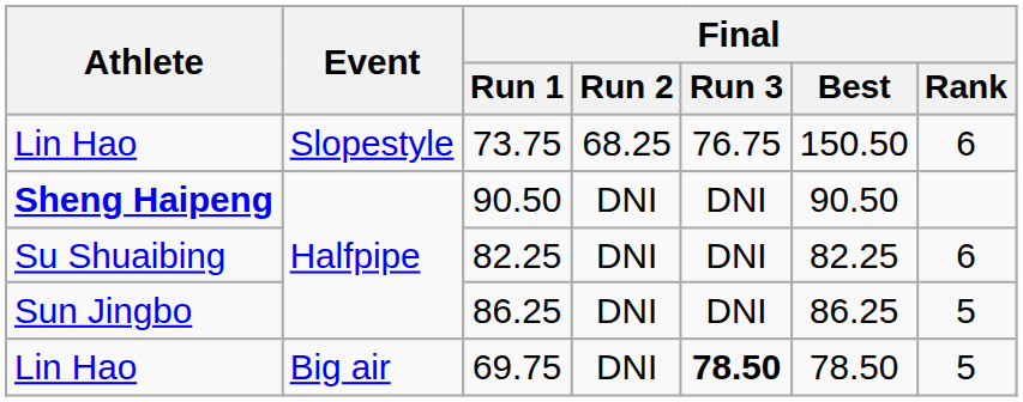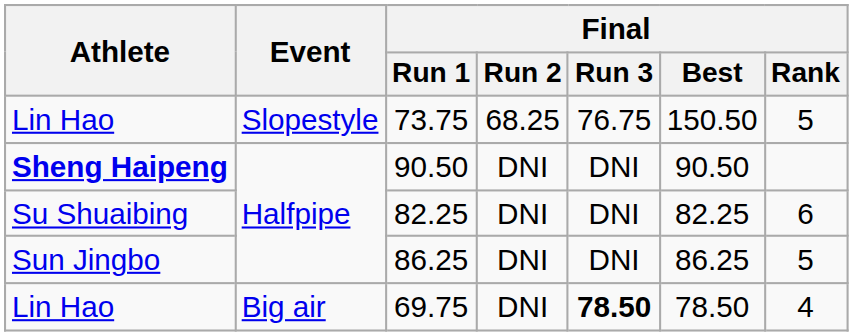73.75 | Final / Rank: 6 -> 5
69.75 | Final / Rank: 5 -> 4
